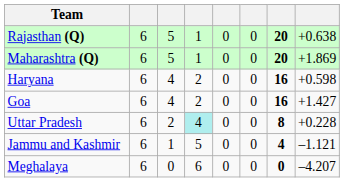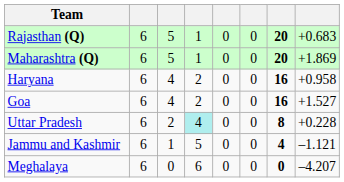Rajasthan (Q) | column 8: +0.638 -> +0.683
Haryana | column 8: +0.598 -> +0.958
Goa | column 8: +1.427 -> +1.527
